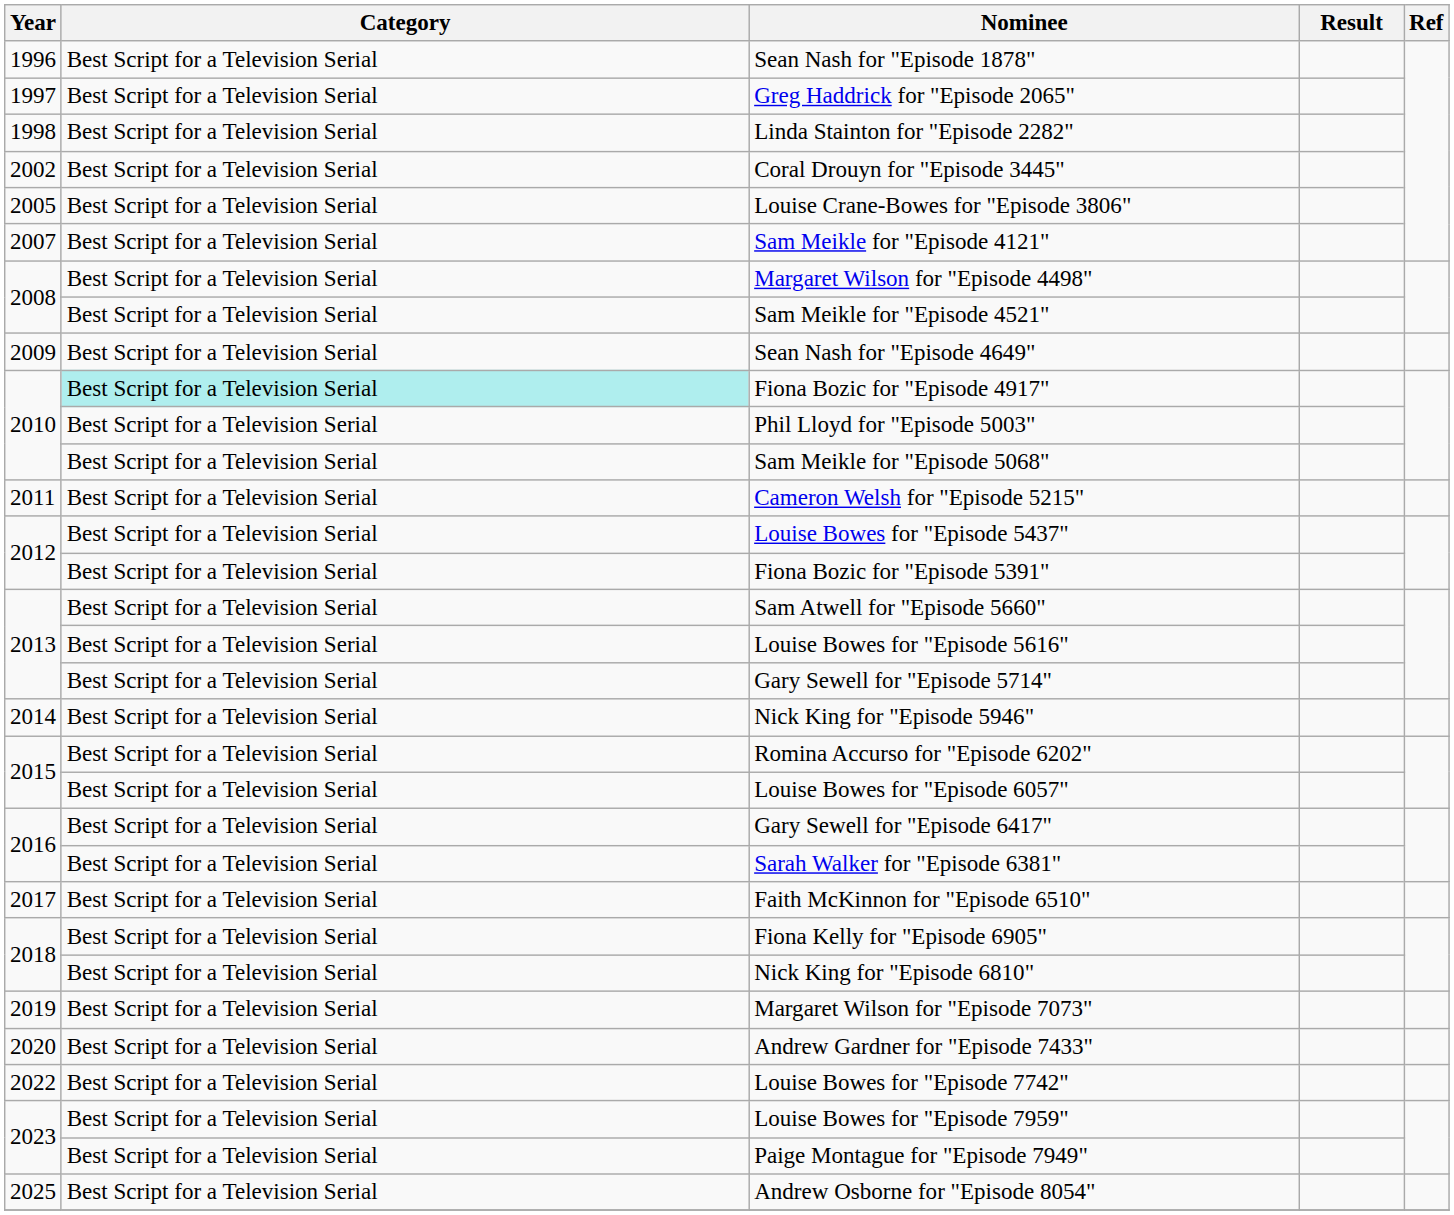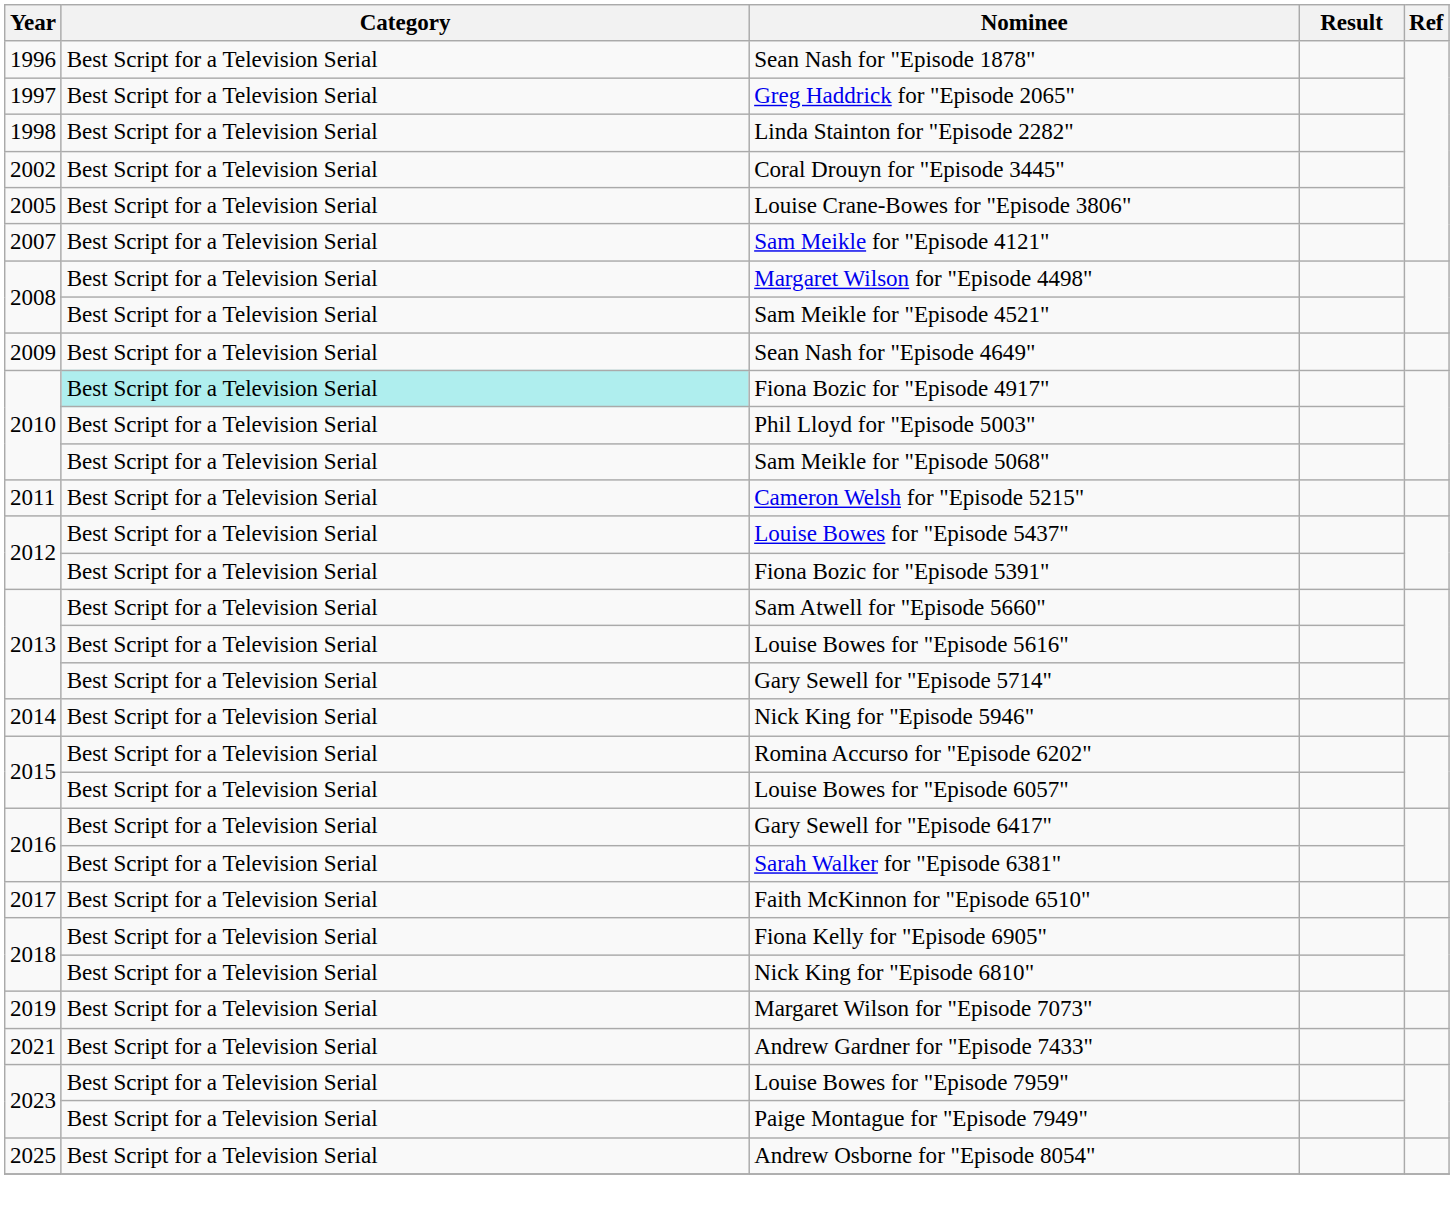Andrew Gardner for "Episode 7433" | Year: 2020 -> 2021
- row: 2022 | Best Script for a Television Serial | Louise Bowes for "Episode 7742"
